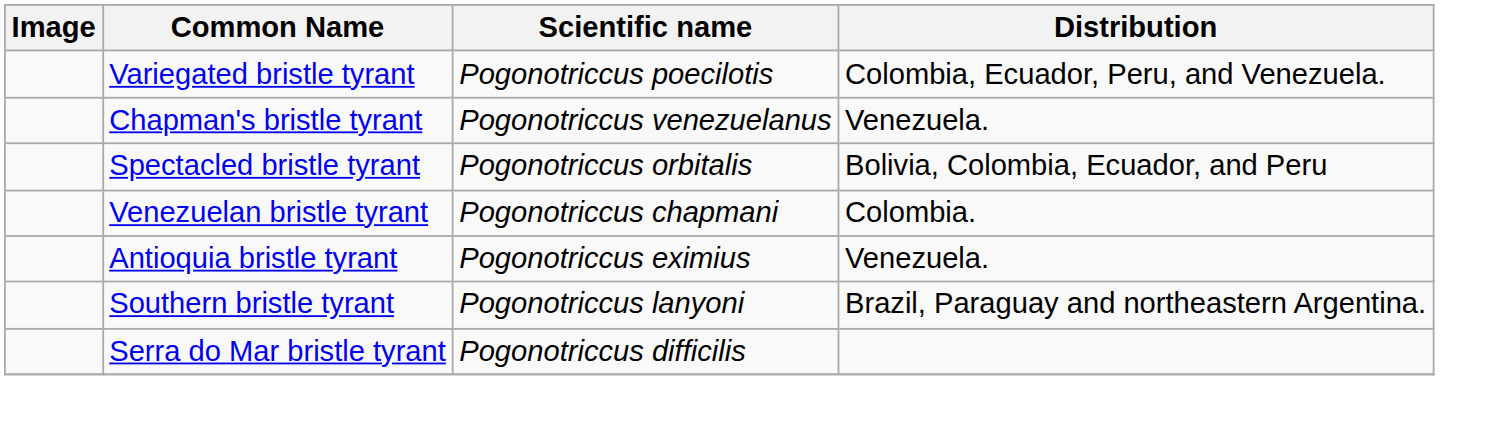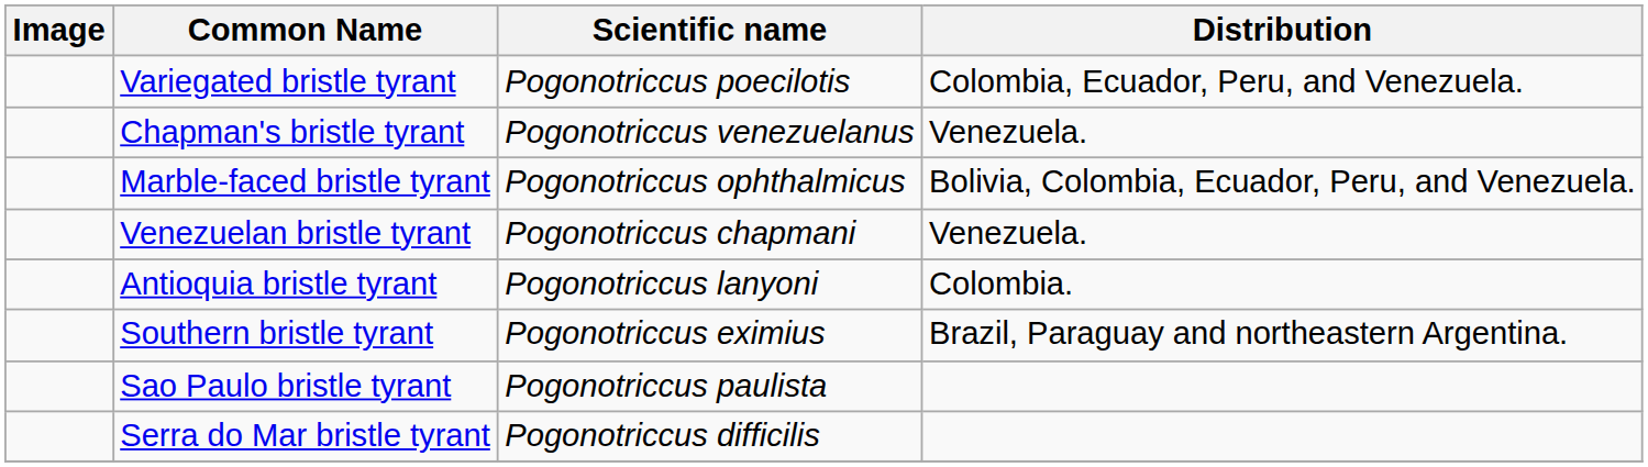+ row: Marble-faced bristle tyrant | Pogonotriccus ophthalmicus | Bolivia, Colombia, Ecuador, Peru, and Venezuela.
- row: Spectacled bristle tyrant | Pogonotriccus orbitalis | Bolivia, Colombia, Ecuador, and Peru
Venezuelan bristle tyrant | Distribution: Colombia. -> Venezuela.
Antioquia bristle tyrant | Scientific name: Pogonotriccus eximius -> Pogonotriccus lanyoni
Antioquia bristle tyrant | Distribution: Venezuela. -> Colombia.
Southern bristle tyrant | Scientific name: Pogonotriccus lanyoni -> Pogonotriccus eximius
+ row: Sao Paulo bristle tyrant | Pogonotriccus paulista
